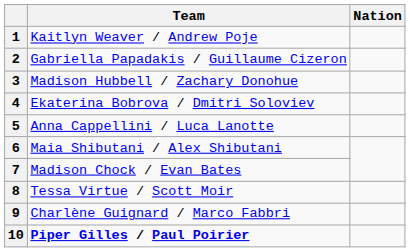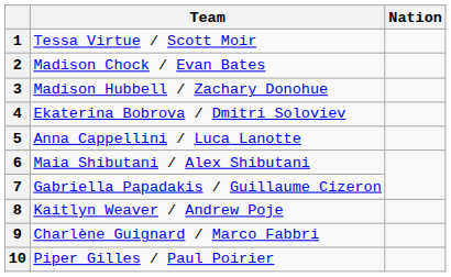1 | Team: Kaitlyn Weaver / Andrew Poje -> Tessa Virtue / Scott Moir
2 | Team: Gabriella Papadakis / Guillaume Cizeron -> Madison Chock / Evan Bates
7 | Team: Madison Chock / Evan Bates -> Gabriella Papadakis / Guillaume Cizeron
8 | Team: Tessa Virtue / Scott Moir -> Kaitlyn Weaver / Andrew Poje
10 | Team: bold -> normal
